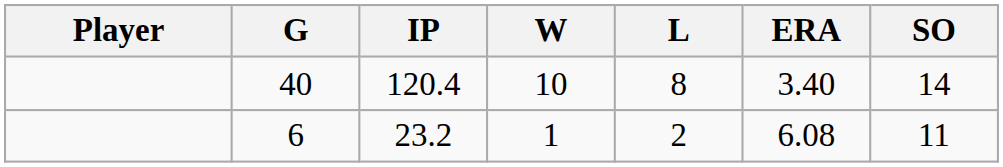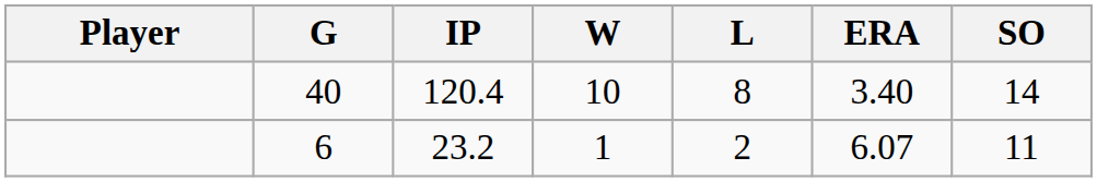6 | ERA: 6.08 -> 6.07
